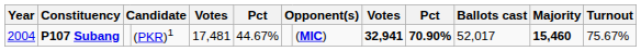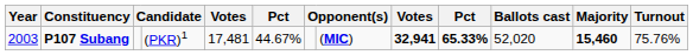P107 Subang | Year: 2004 -> 2003
P107 Subang | column 10: 70.90% -> 65.33%
P107 Subang | Ballots cast: 52,017 -> 52,020
P107 Subang | Turnout: 75.67% -> 75.76%
